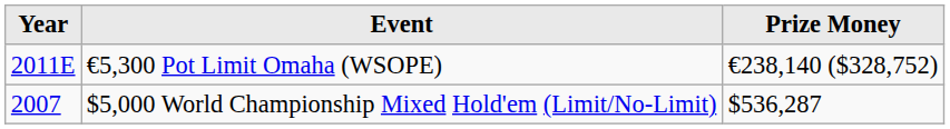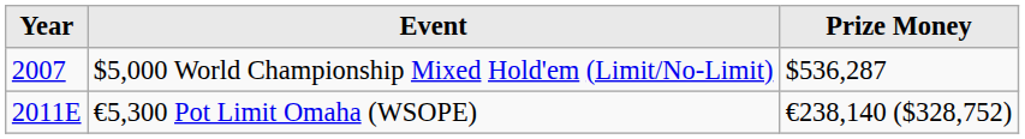rows swapped: $5,000 World Championship Mixed Hold'em (Limit/No-Limit) <-> €5,300 Pot Limit Omaha (WSOPE)
